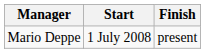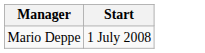- column: Finish | present
